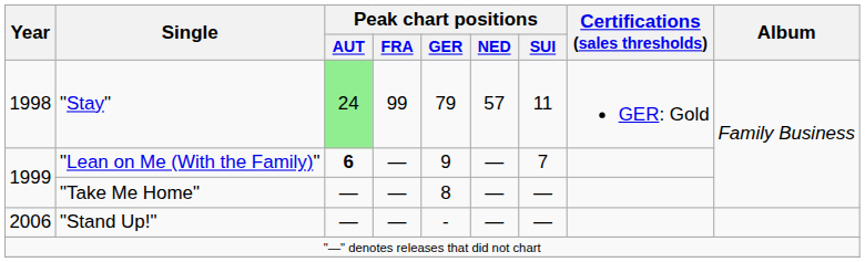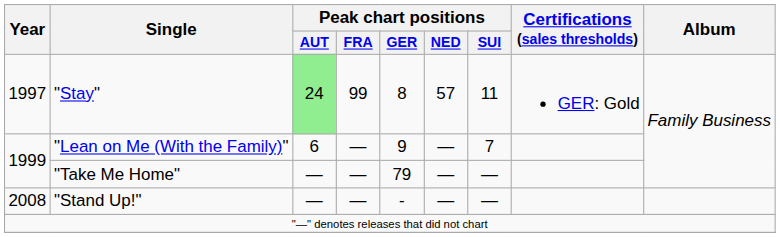"Stay" | Year: 1998 -> 1997
"Stay" | Peak chart positions / GER: 79 -> 8
"Lean on Me (With the Family)" | Peak chart positions / AUT: bold -> normal
"Take Me Home" | Peak chart positions / GER: 8 -> 79
"Stand Up!" | Year: 2006 -> 2008
